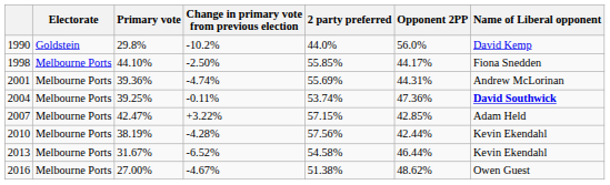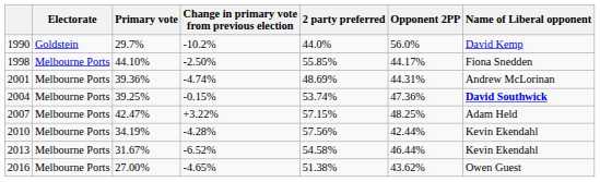1990 | Primary vote: 29.8% -> 29.7%
2001 | 2 party preferred: 55.69% -> 48.69%
2004 | Change in primary vote from previous election: -0.11% -> -0.15%
2007 | Opponent 2PP: 42.85% -> 48.25%
2010 | Primary vote: 38.19% -> 34.19%
2016 | Change in primary vote from previous election: -4.67% -> -4.65%
2016 | Opponent 2PP: 48.62% -> 43.62%
